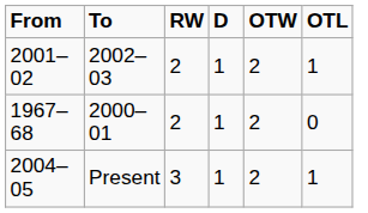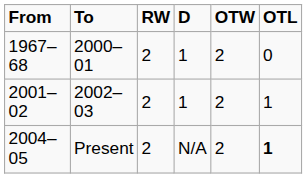rows swapped: 1967–68 <-> 2001–02
2004–05 | RW: 3 -> 2
2004–05 | D: 1 -> N/A
2004–05 | OTL: normal -> bold
